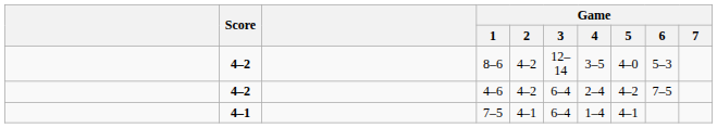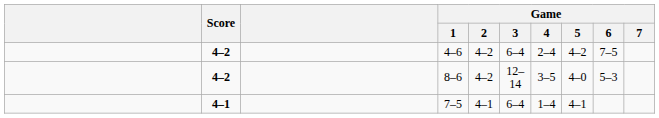rows swapped: 4–6 <-> 8–6
